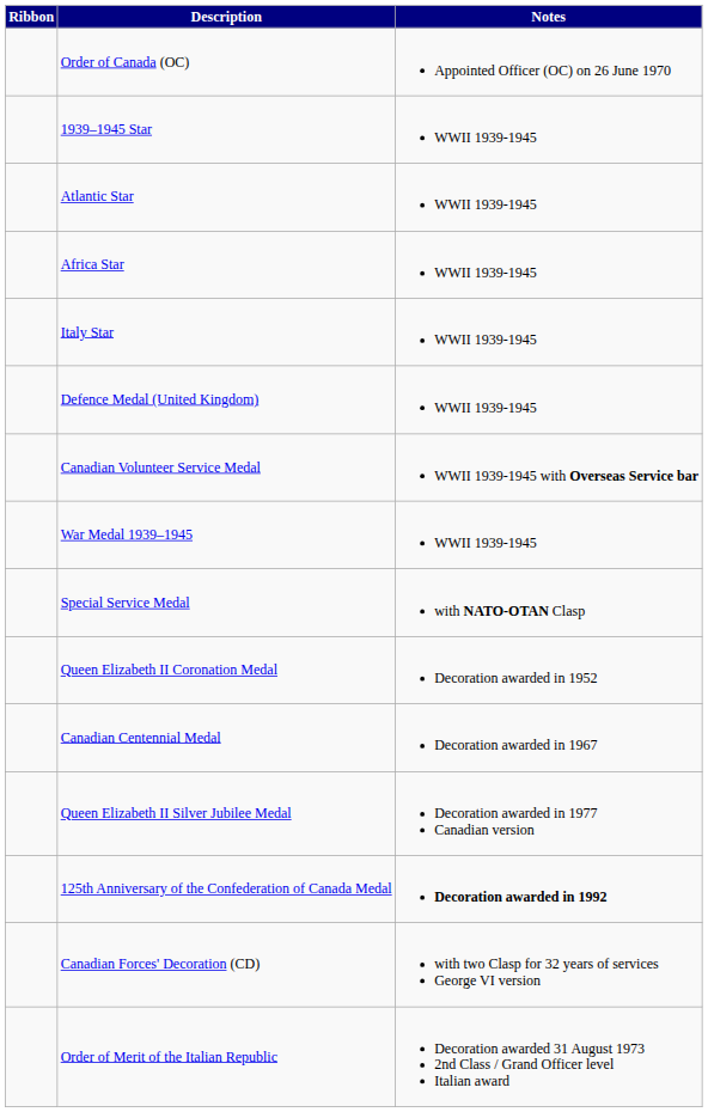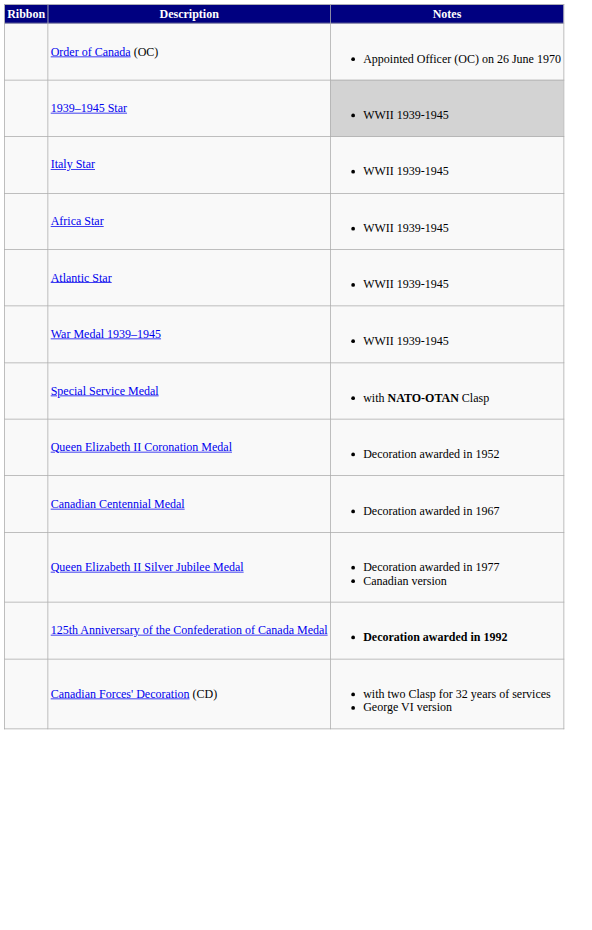1939–1945 Star | Notes: no background -> lightgrey background
rows swapped: Atlantic Star <-> Italy Star
- row: Defence Medal (United Kingdom) | WWII 1939-1945
- row: Canadian Volunteer Service Medal | WWII 1939-1945 with Overseas Service bar
- row: Order of Merit of the Italian Republic | Decoration awarded 31 August 1973 2nd Class / Grand Officer level Italian award
